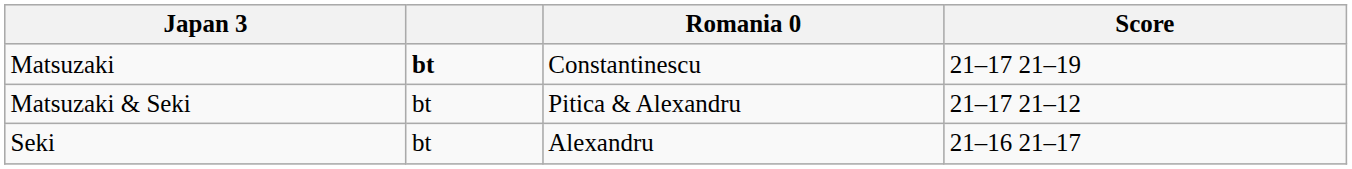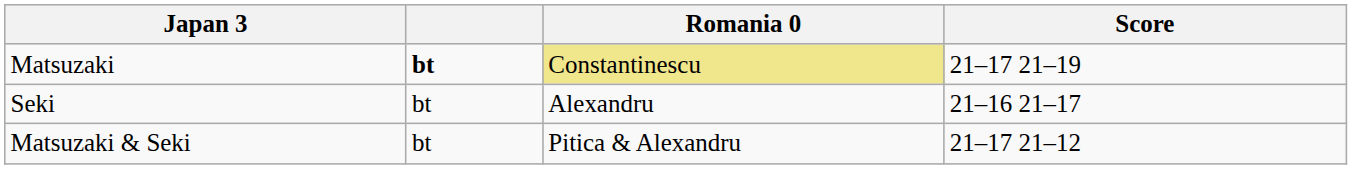Matsuzaki | Romania 0: no background -> khaki background
rows swapped: Seki <-> Matsuzaki & Seki
